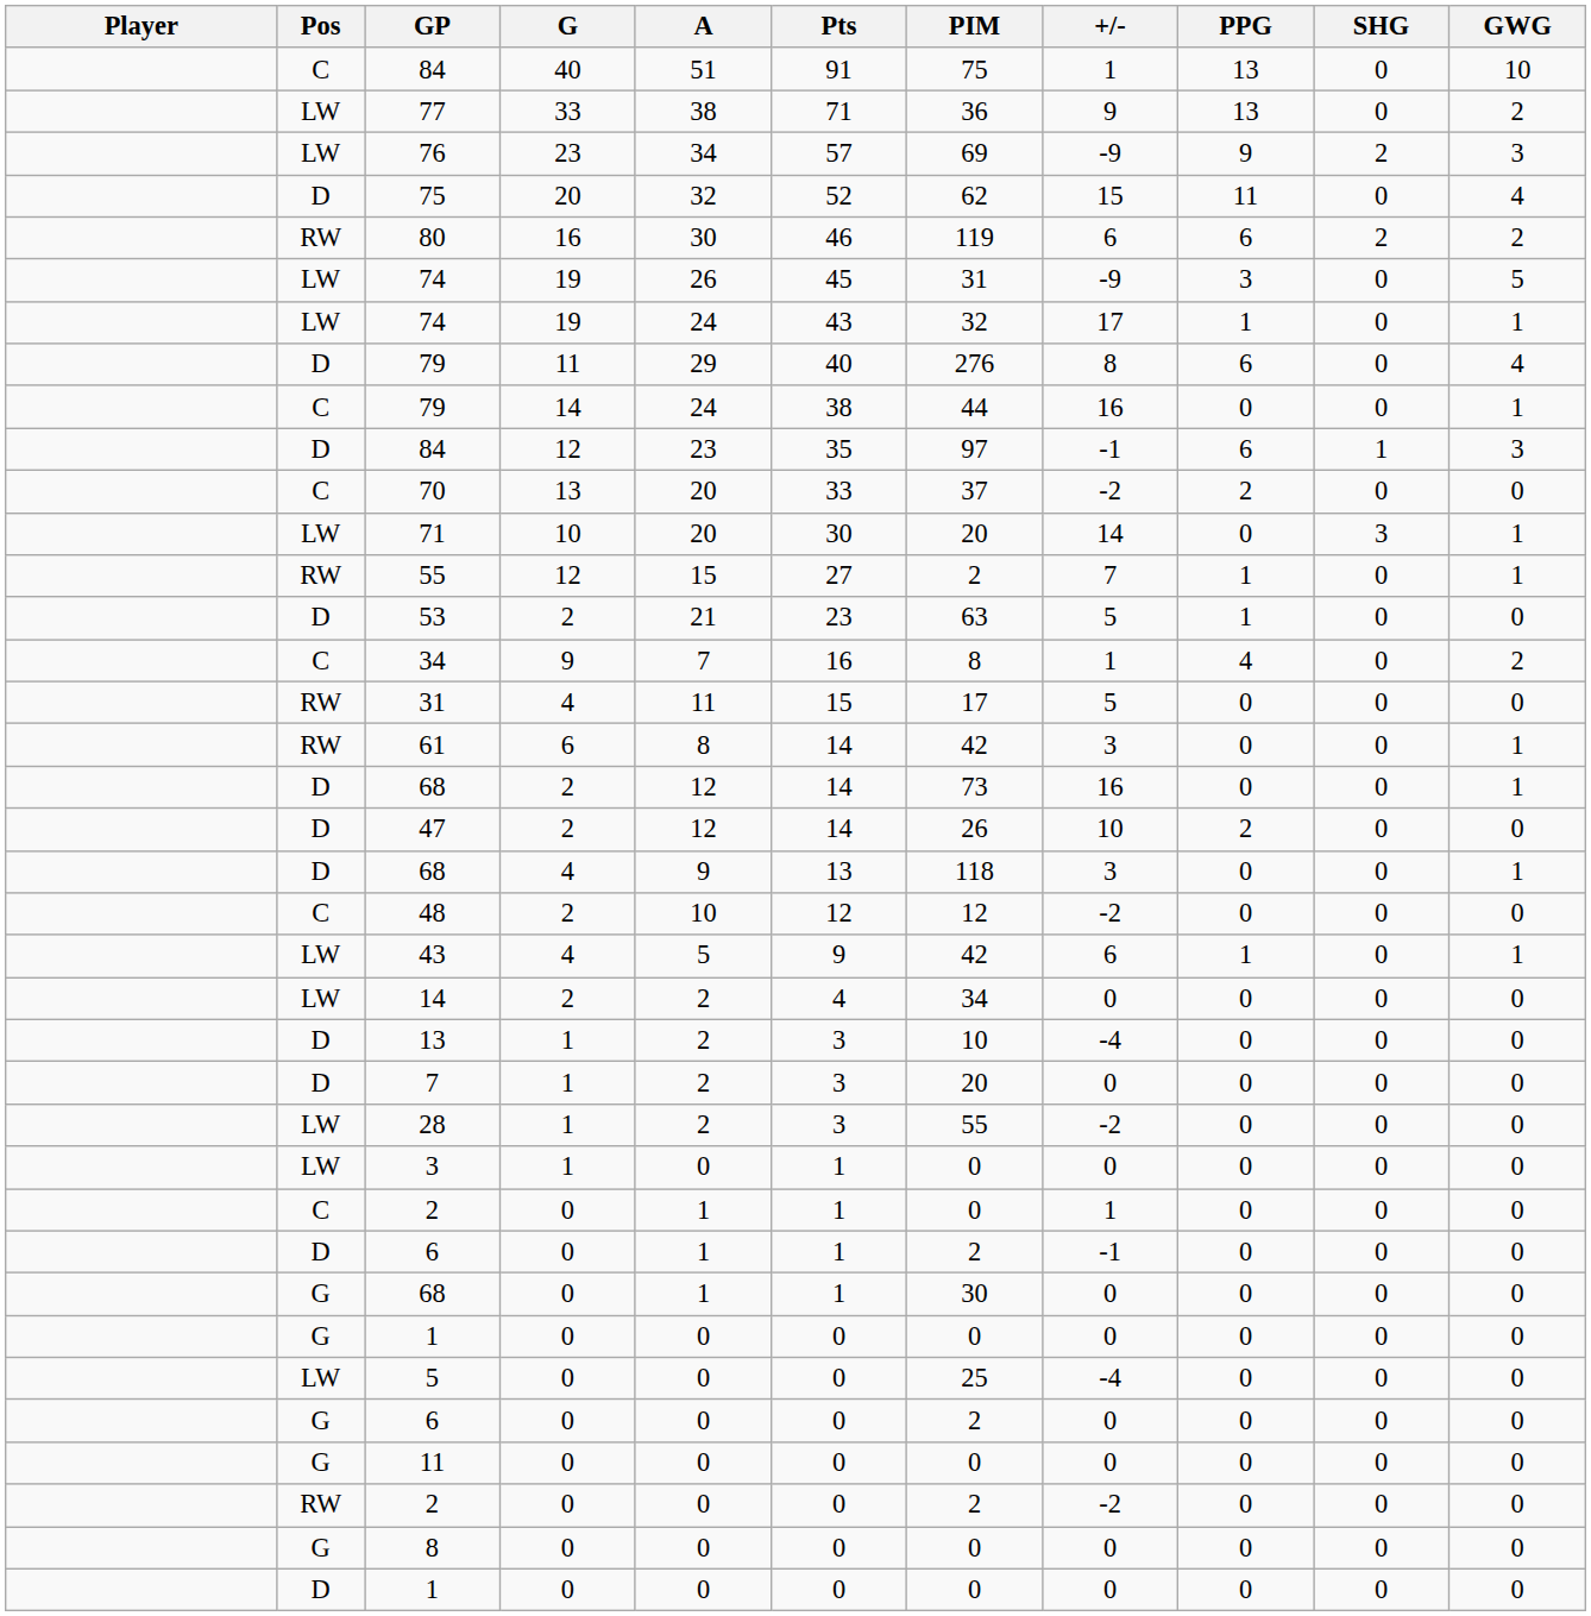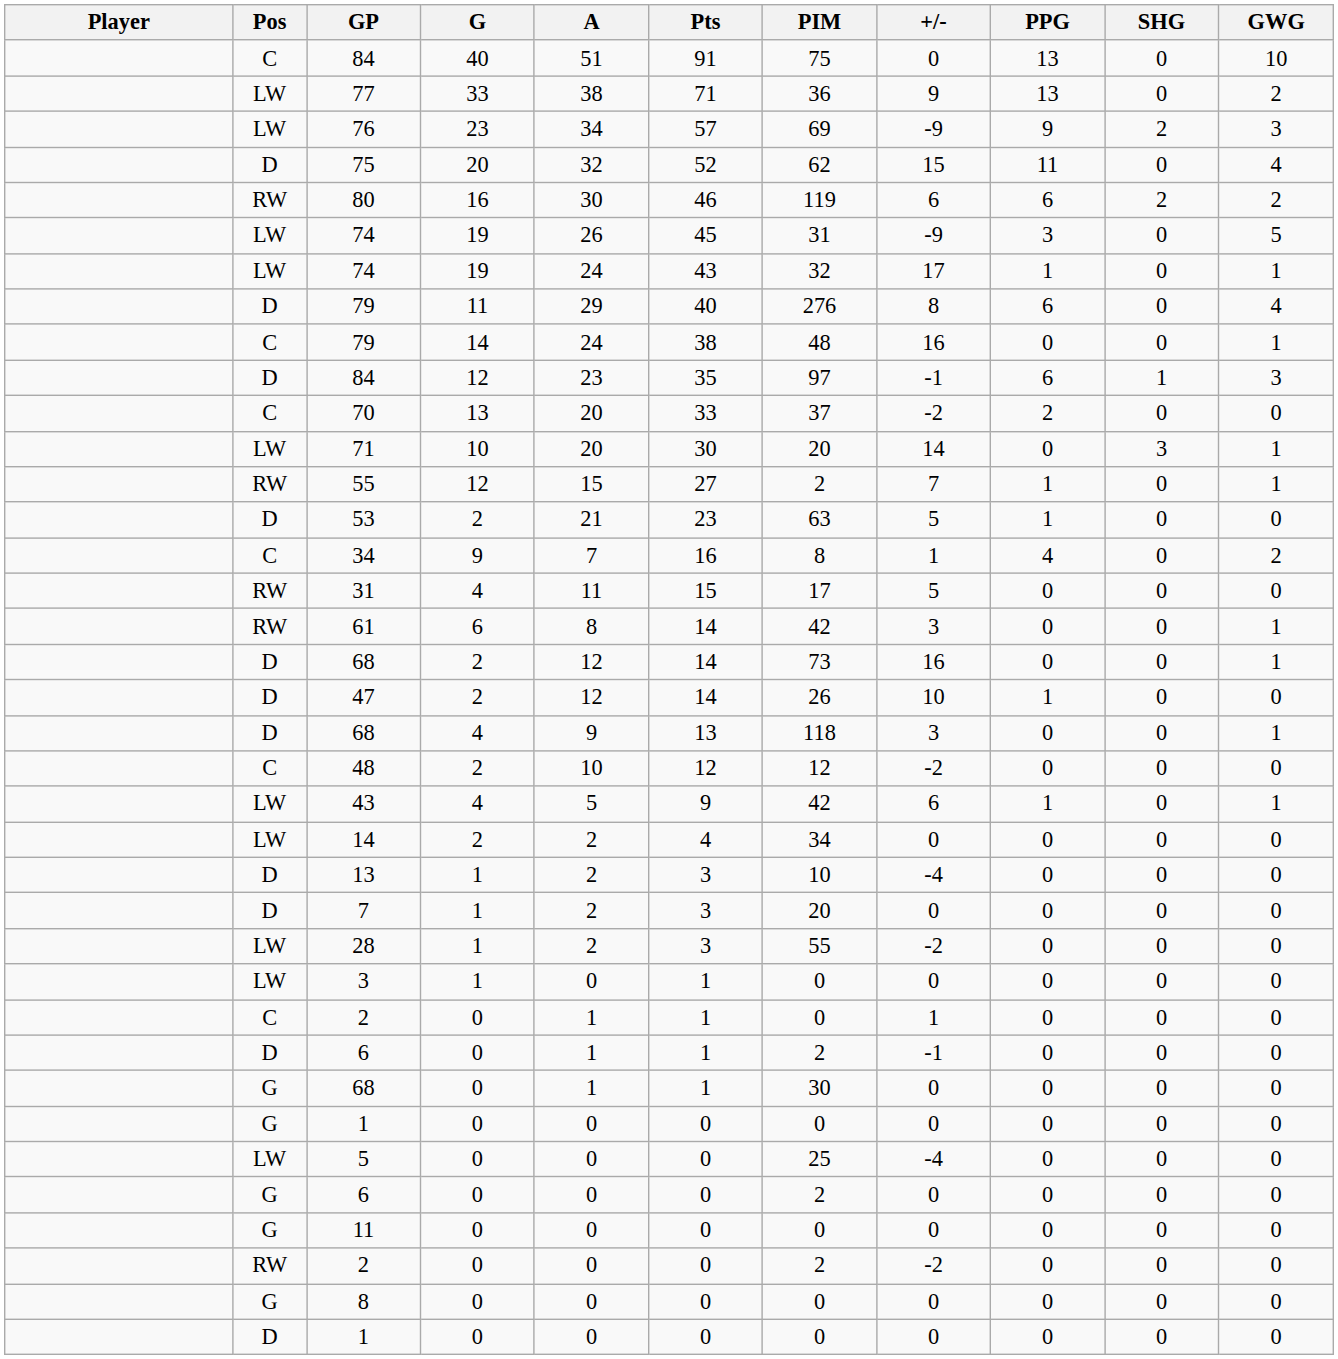C / 84 | +/-: 1 -> 0
C / 79 | PIM: 44 -> 48
47 | PPG: 2 -> 1
